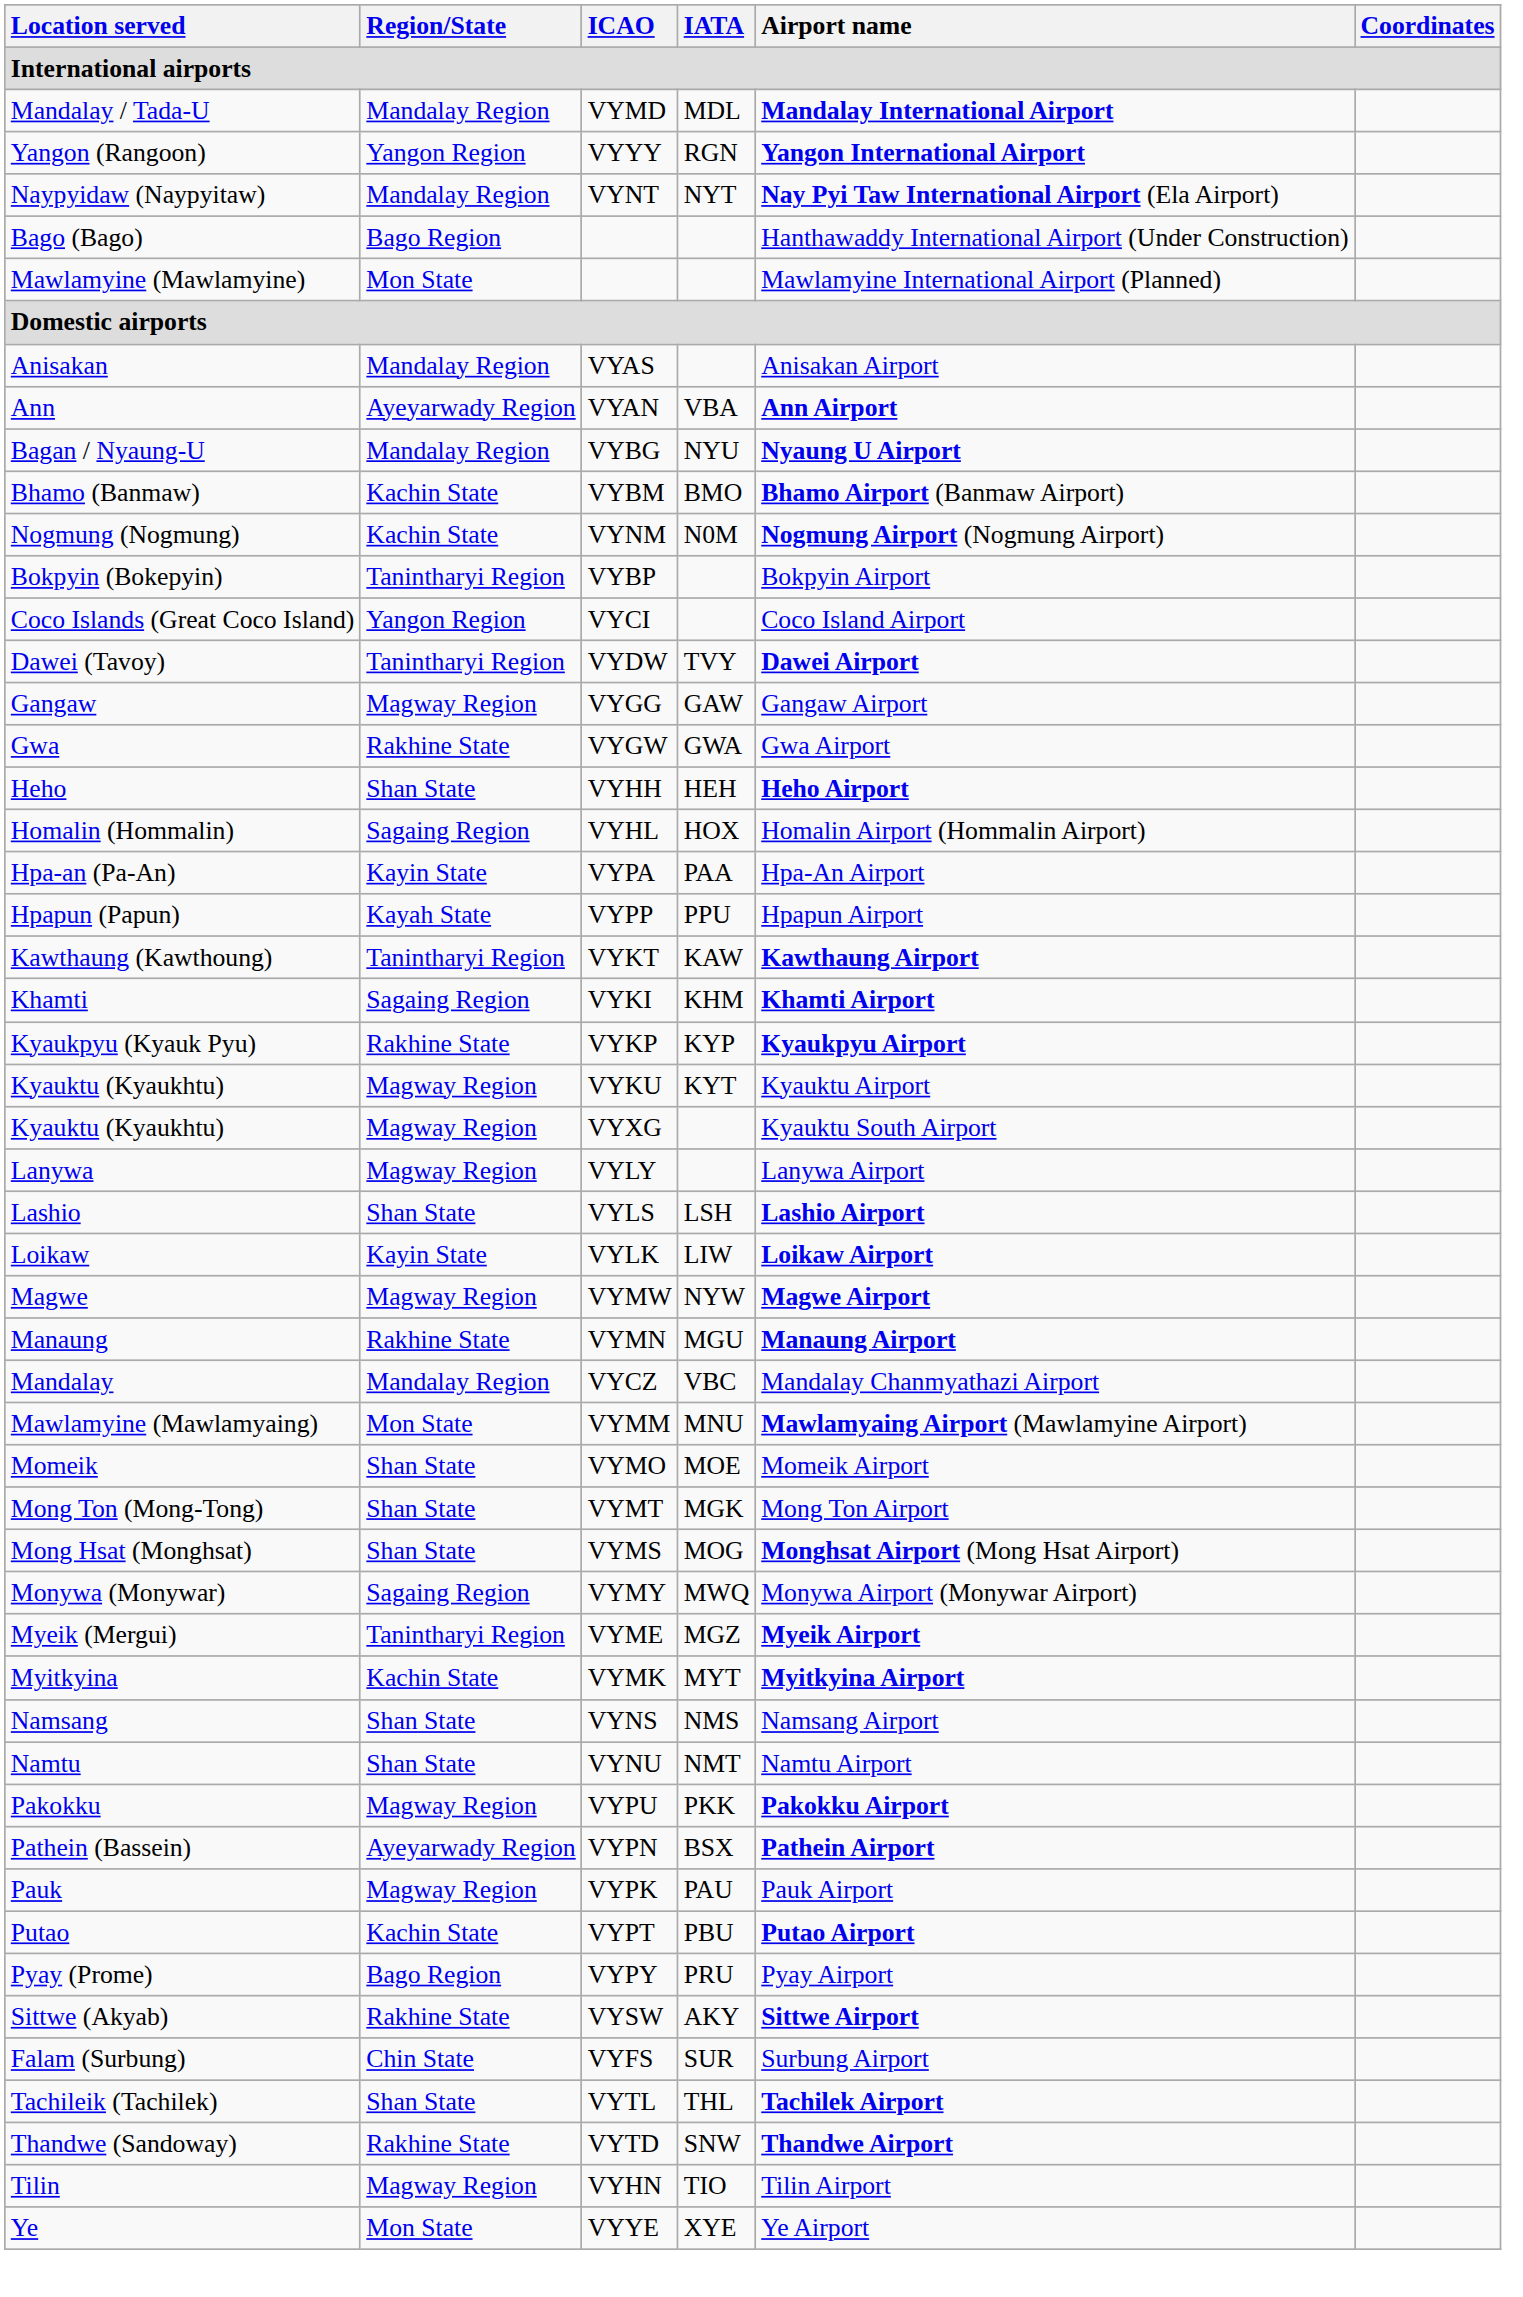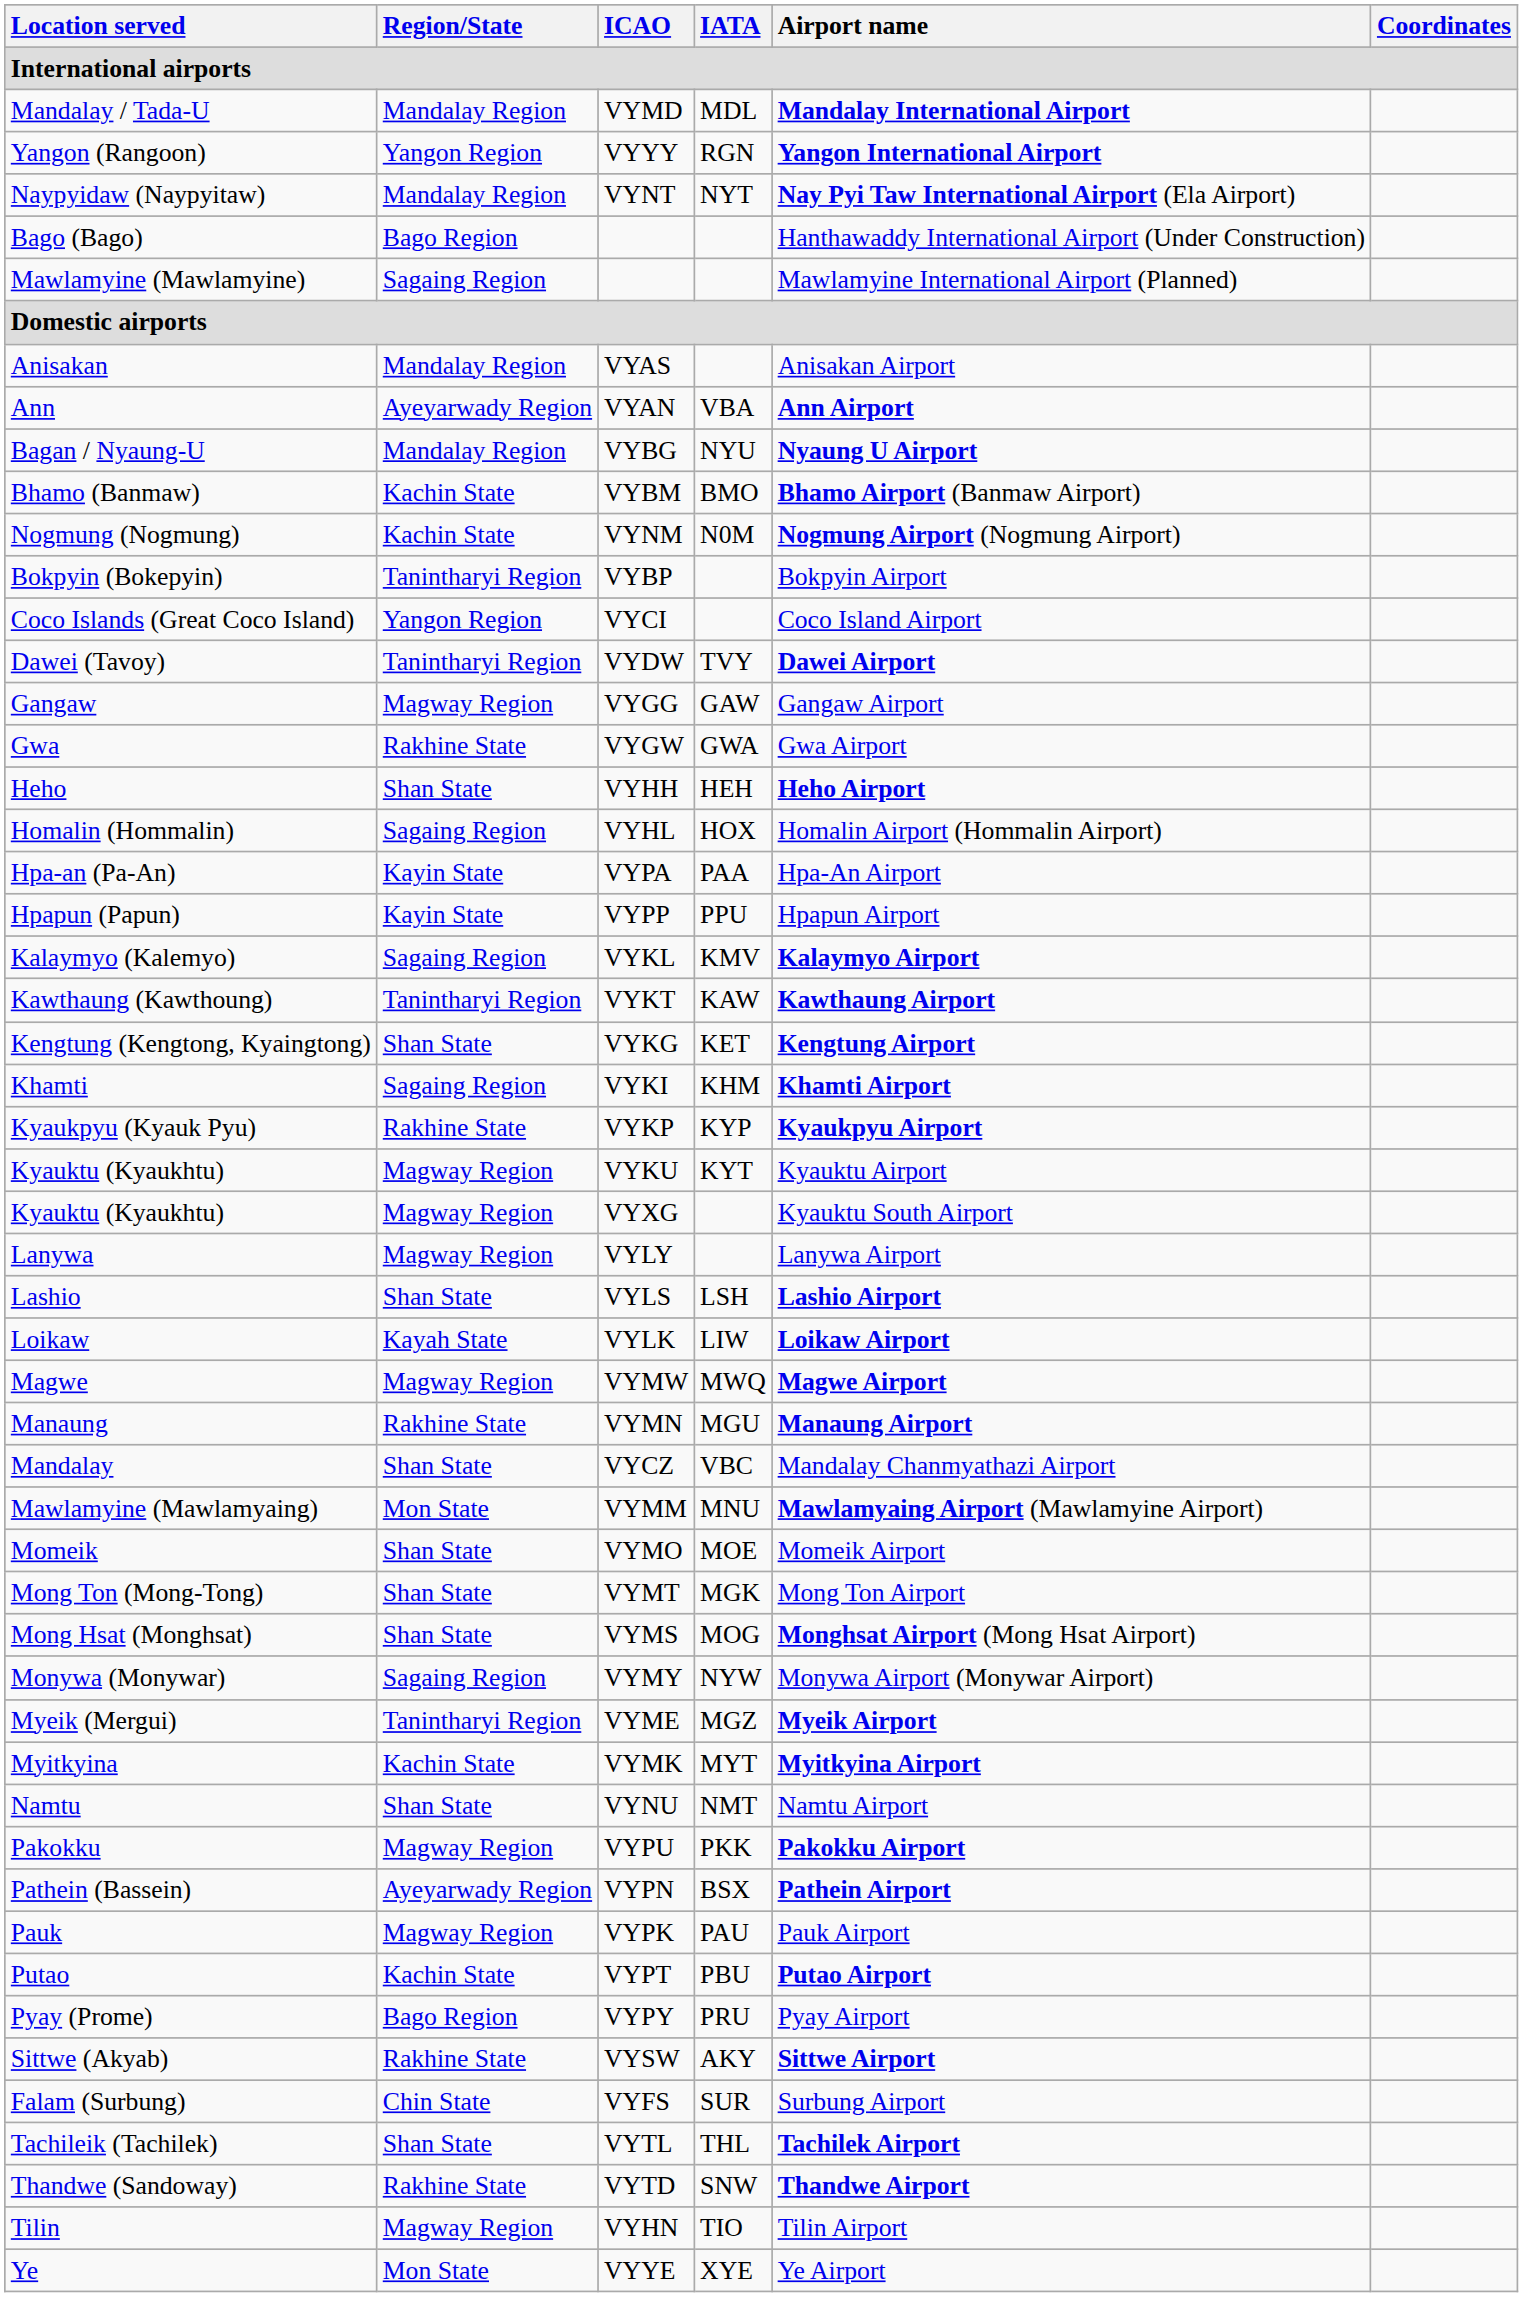Mawlamyine (Mawlamyine) | Region/State: Mon State -> Sagaing Region
Hpapun (Papun) | Region/State: Kayah State -> Kayin State
+ row: Kalaymyo (Kalemyo) | Sagaing Region | VYKL | KMV | Kalaymyo Airport
+ row: Kengtung (Kengtong, Kyaingtong) | Shan State | VYKG | KET | Kengtung Airport
Loikaw | Region/State: Kayin State -> Kayah State
Magwe | IATA: NYW -> MWQ
Mandalay | Region/State: Mandalay Region -> Shan State
Monywa (Monywar) | IATA: MWQ -> NYW
- row: Namsang | Shan State | VYNS | NMS | Namsang Airport
